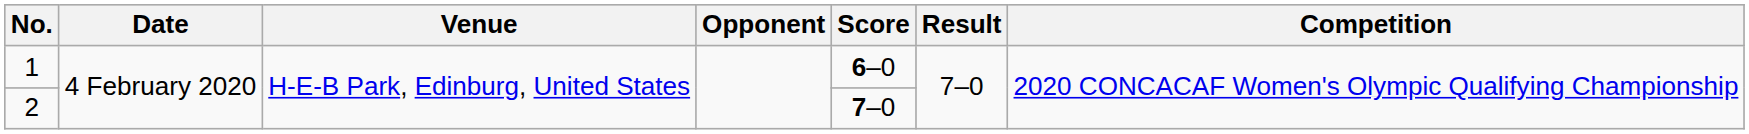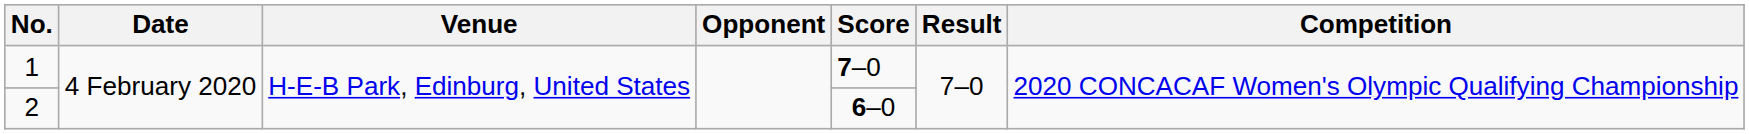1 | Score: 6–0 -> 7–0
2 | Score: 7–0 -> 6–0
